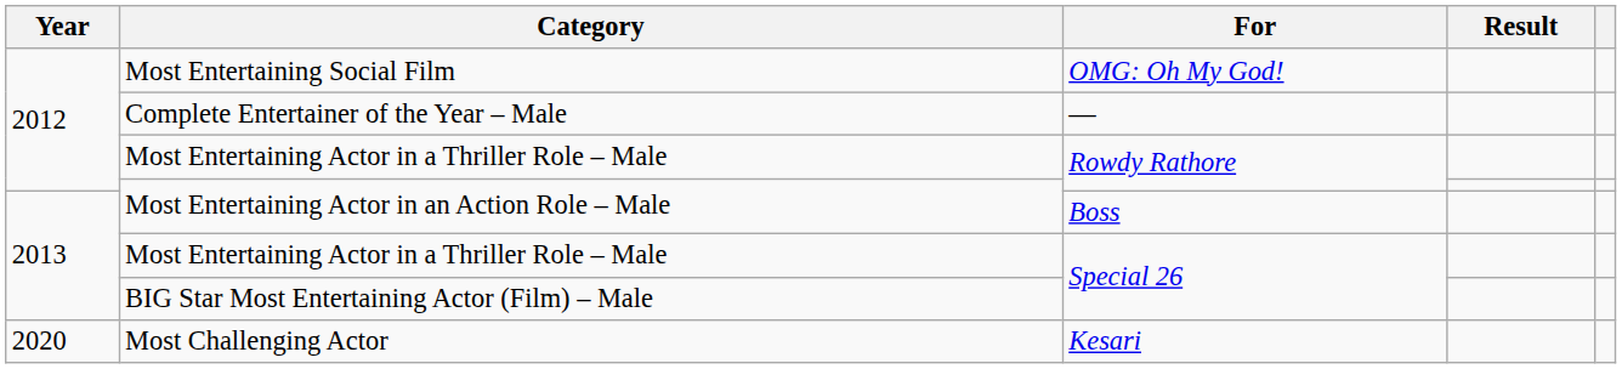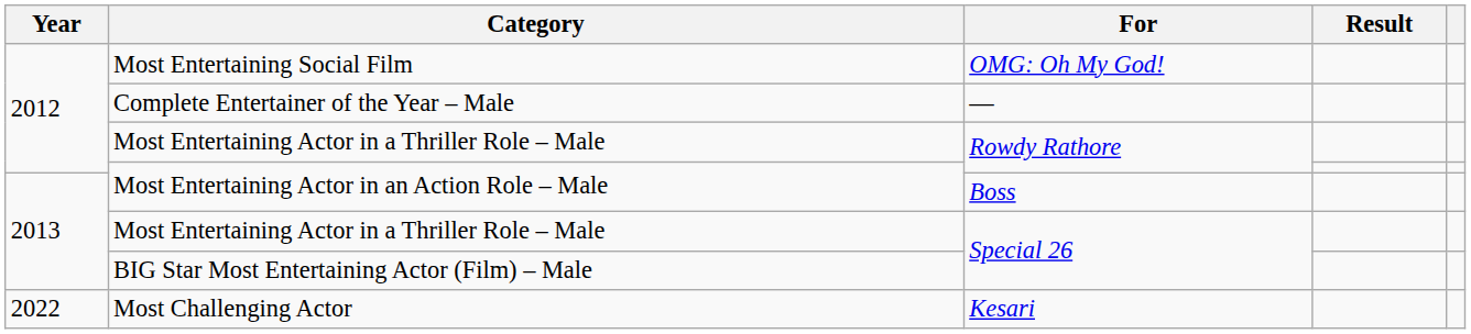Most Challenging Actor | Year: 2020 -> 2022
